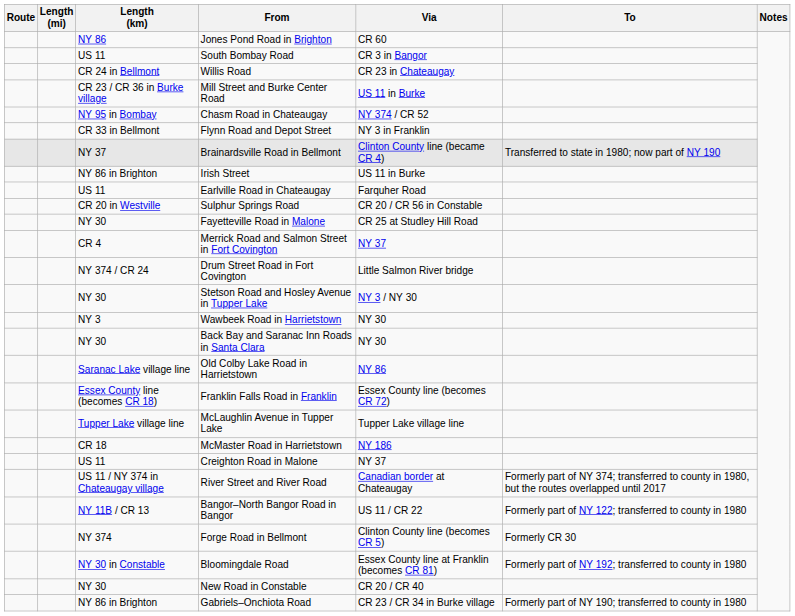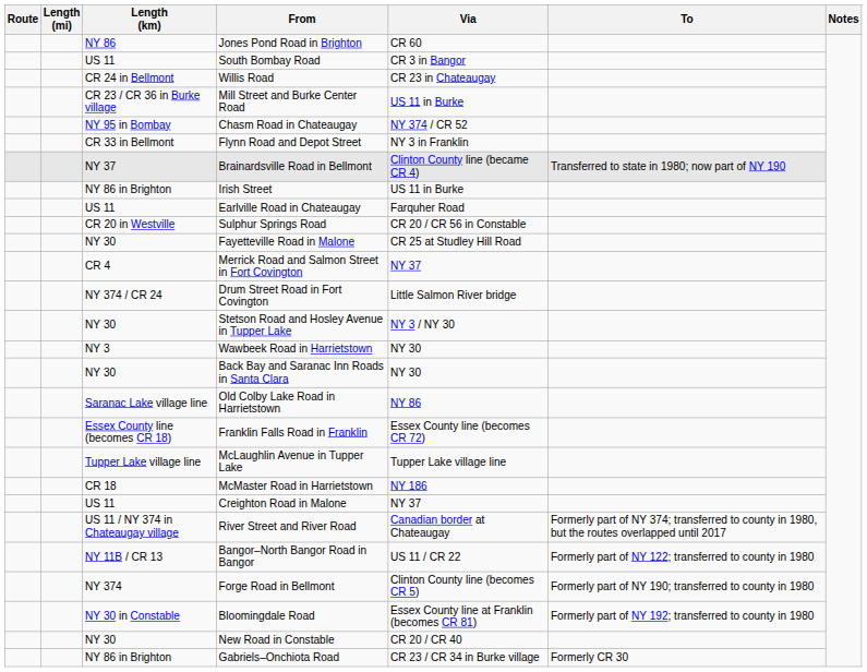Forge Road in Bellmont | To: Formerly CR 30 -> Formerly part of NY 190; transferred to county in 1980
Gabriels–Onchiota Road | To: Formerly part of NY 190; transferred to county in 1980 -> Formerly CR 30
